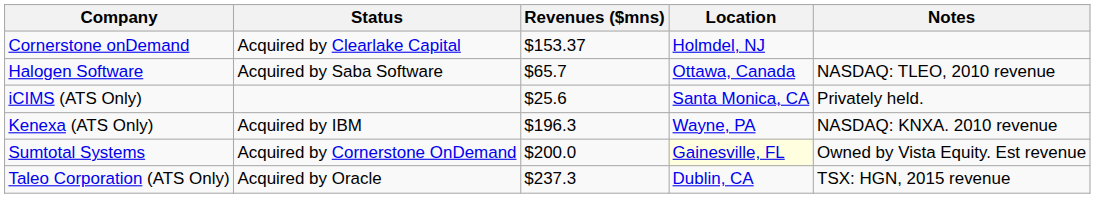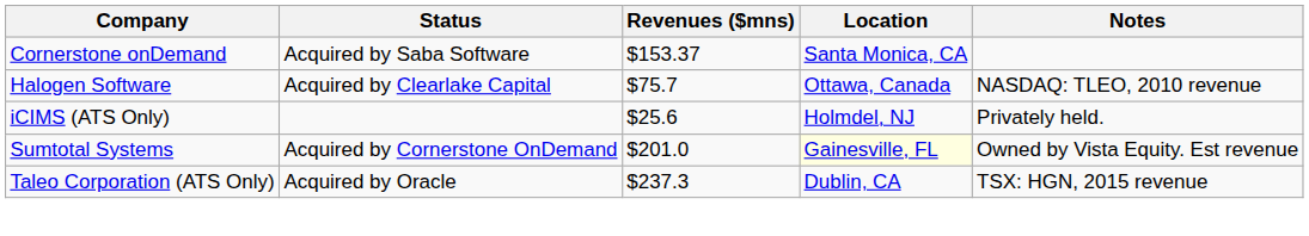Cornerstone onDemand | Status: Acquired by Clearlake Capital -> Acquired by Saba Software
Cornerstone onDemand | Location: Holmdel, NJ -> Santa Monica, CA
Halogen Software | Status: Acquired by Saba Software -> Acquired by Clearlake Capital
Halogen Software | Revenues ($mns): $65.7 -> $75.7
iCIMS (ATS Only) | Location: Santa Monica, CA -> Holmdel, NJ
- row: Kenexa (ATS Only) | Acquired by IBM | $196.3 | Wayne, PA | NASDAQ: KNXA. 2010 revenue
Sumtotal Systems | Revenues ($mns): $200.0 -> $201.0
